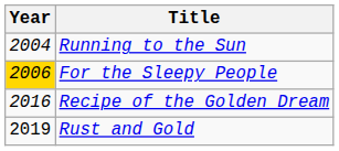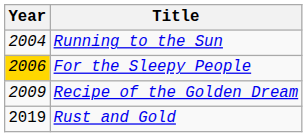Recipe of the Golden Dream | Year: 2016 -> 2009
